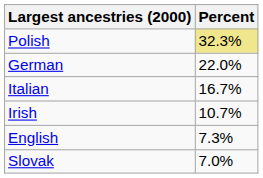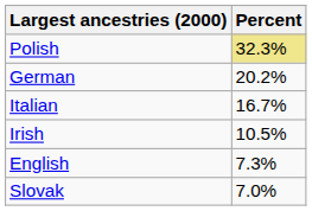German | Percent: 22.0% -> 20.2%
Irish | Percent: 10.7% -> 10.5%
